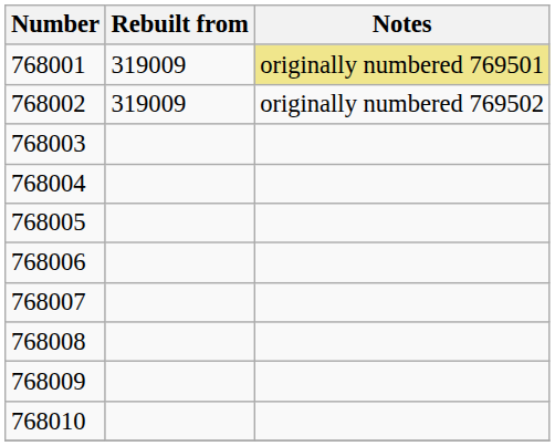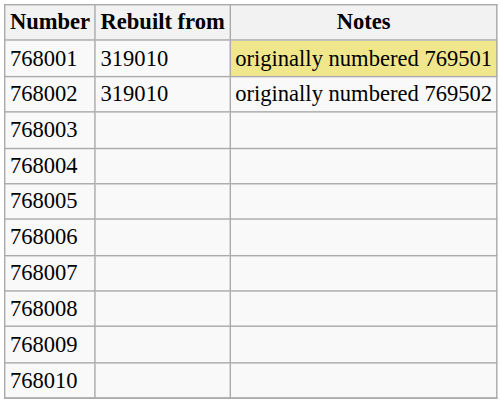768001 | Rebuilt from: 319009 -> 319010
768002 | Rebuilt from: 319009 -> 319010
